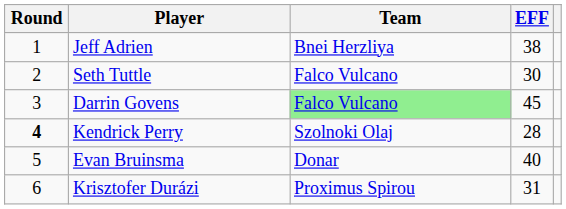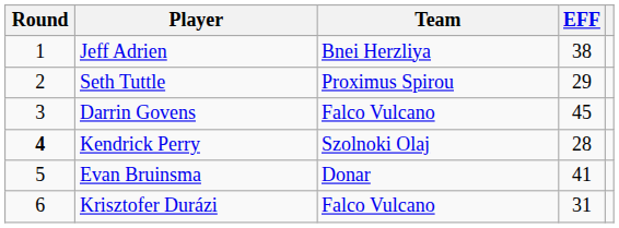Seth Tuttle | Team: Falco Vulcano -> Proximus Spirou
Seth Tuttle | EFF: 30 -> 29
Darrin Govens | Team: lightgreen background -> no background
Evan Bruinsma | EFF: 40 -> 41
Krisztofer Durázi | Team: Proximus Spirou -> Falco Vulcano
